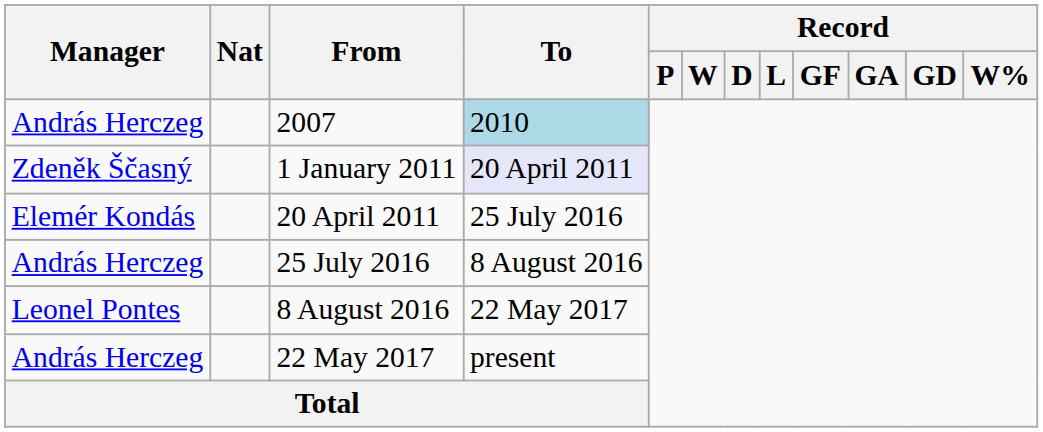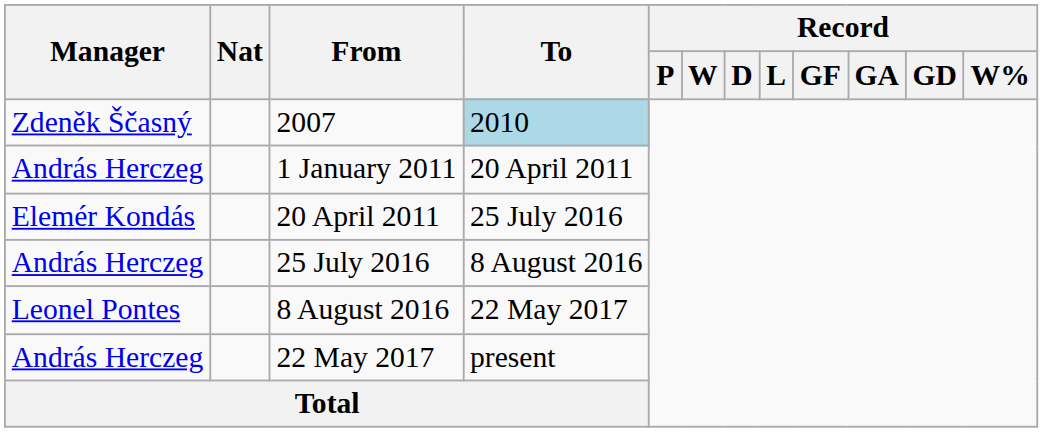2007 | Manager: András Herczeg -> Zdeněk Ščasný
1 January 2011 | Manager: Zdeněk Ščasný -> András Herczeg
1 January 2011 | To: lavender background -> no background
